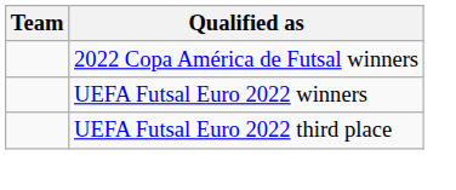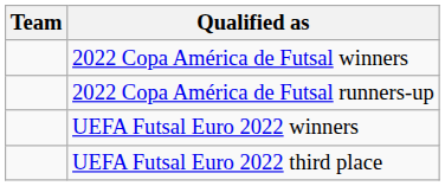+ row: 2022 Copa América de Futsal runners-up
